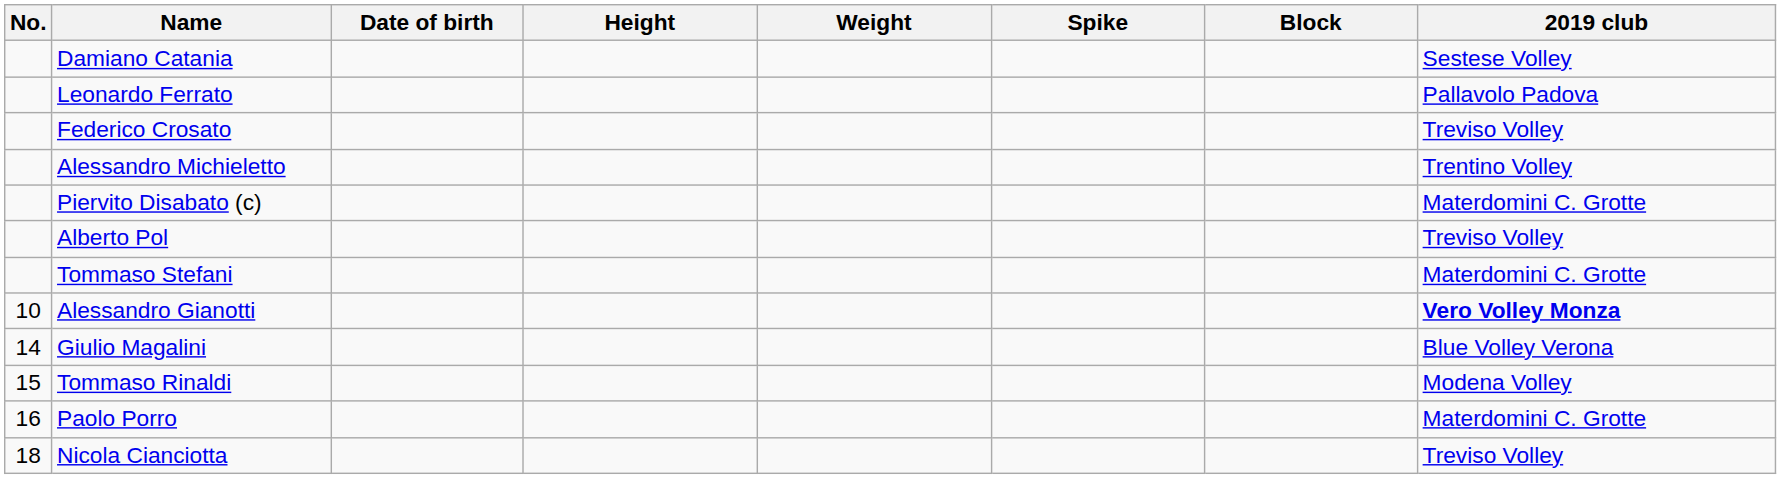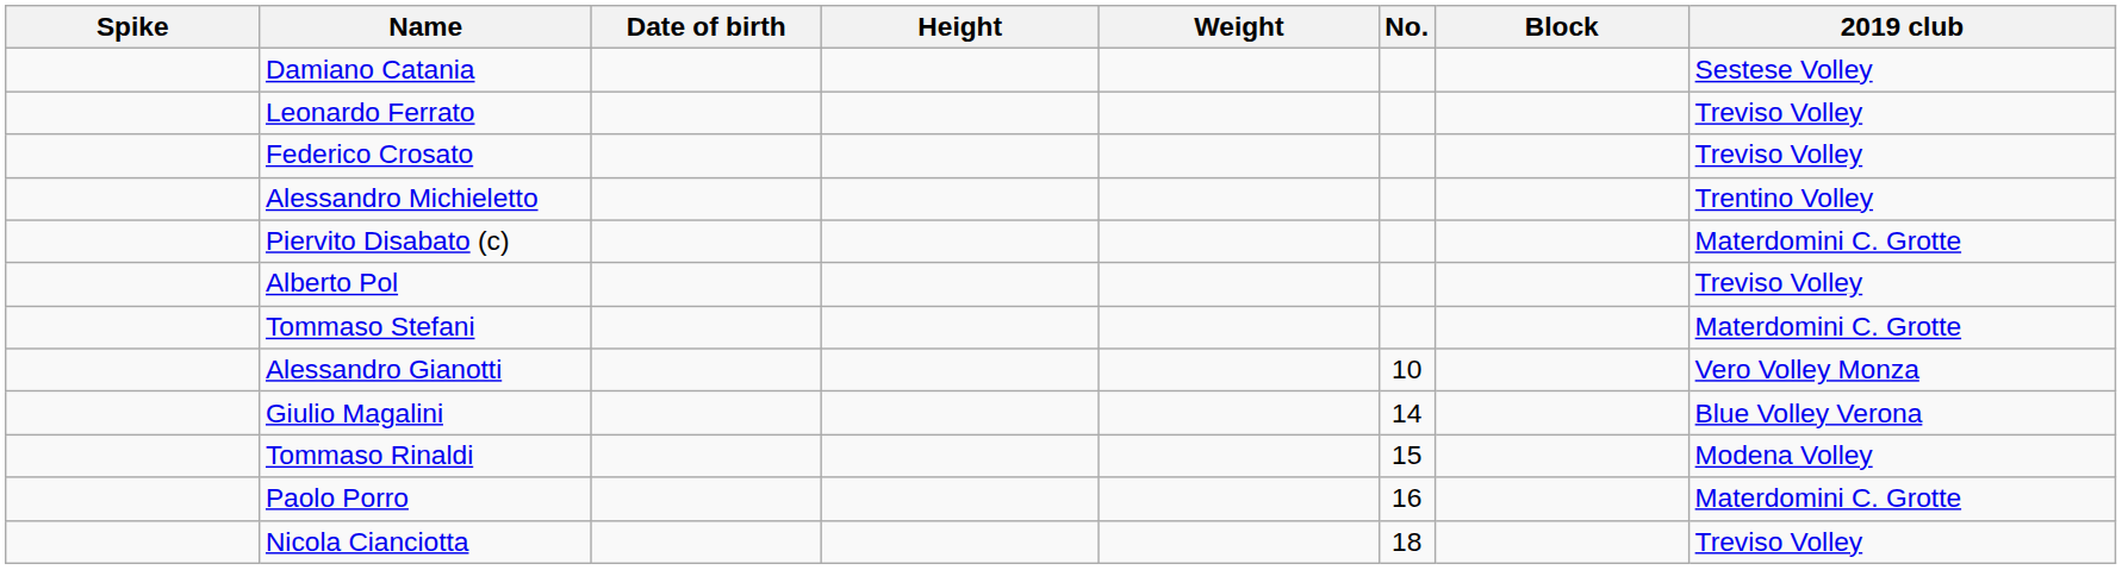columns swapped: No. <-> Spike
Leonardo Ferrato | 2019 club: Pallavolo Padova -> Treviso Volley
Alessandro Gianotti | 2019 club: bold -> normal
